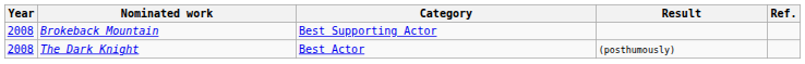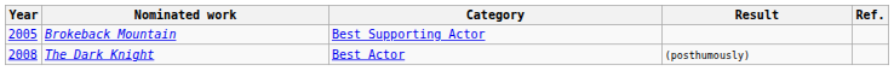Brokeback Mountain | Year: 2008 -> 2005
